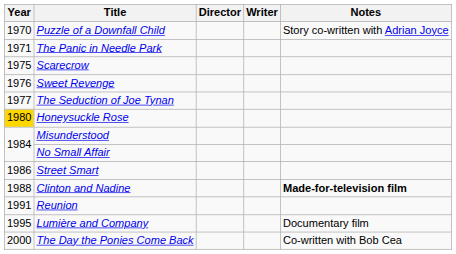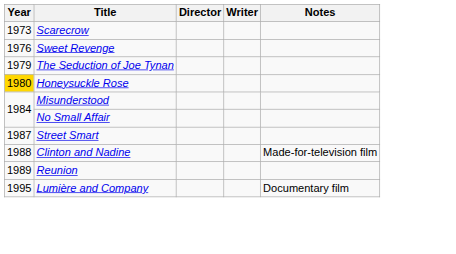- row: 1970 | Puzzle of a Downfall Child | Story co-written with Adrian Joyce
- row: 1971 | The Panic in Needle Park
Scarecrow | Year: 1975 -> 1973
The Seduction of Joe Tynan | Year: 1977 -> 1979
Street Smart | Year: 1986 -> 1987
Clinton and Nadine | Notes: bold -> normal
Reunion | Year: 1991 -> 1989
- row: 2000 | The Day the Ponies Come Back | Co-written with Bob Cea
